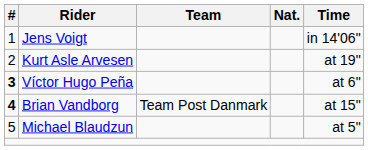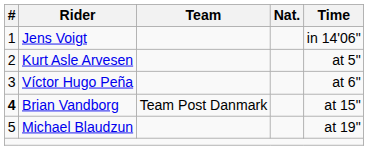Kurt Asle Arvesen | Time: at 19" -> at 5"
Víctor Hugo Peña | #: bold -> normal
Michael Blaudzun | Time: at 5" -> at 19"
